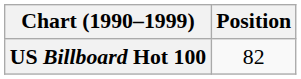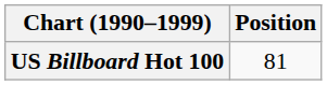US Billboard Hot 100 | Position: 82 -> 81
